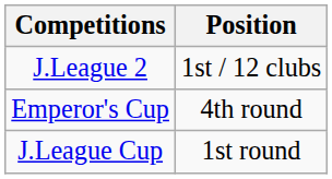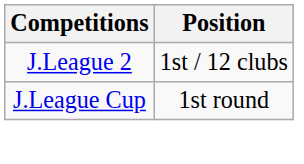- row: Emperor's Cup | 4th round
